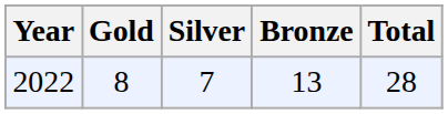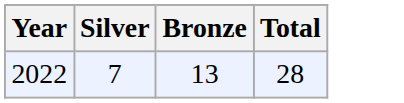- column: Gold | 8
